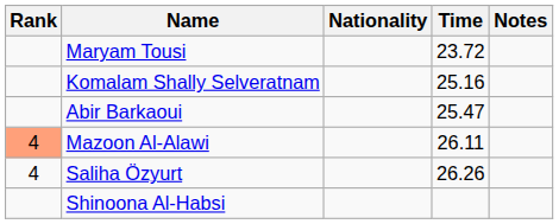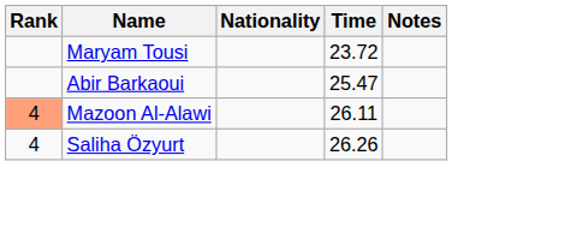- row: Komalam Shally Selveratnam | 25.16
- row: Shinoona Al-Habsi
